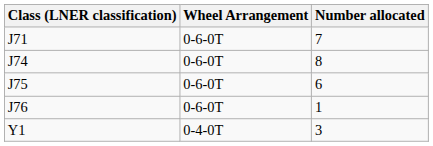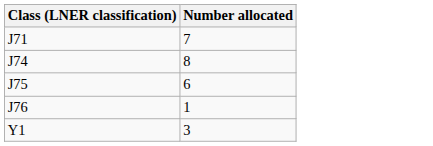- column: Wheel Arrangement | 0-6-0T | 0-6-0T | 0-6-0T | 0-6-0T | 0-4-0T
